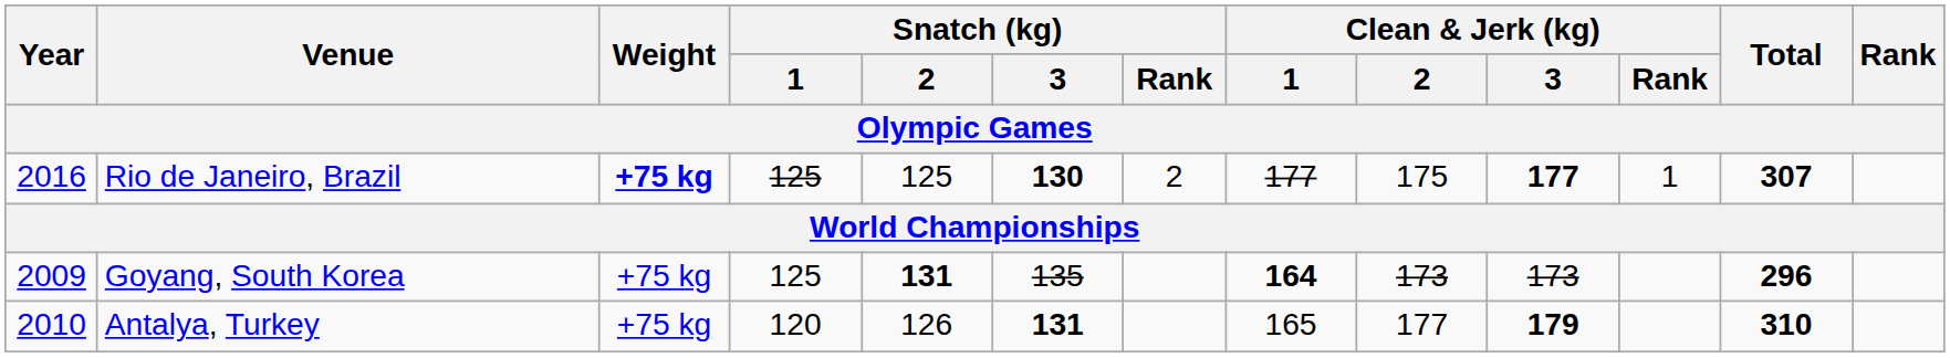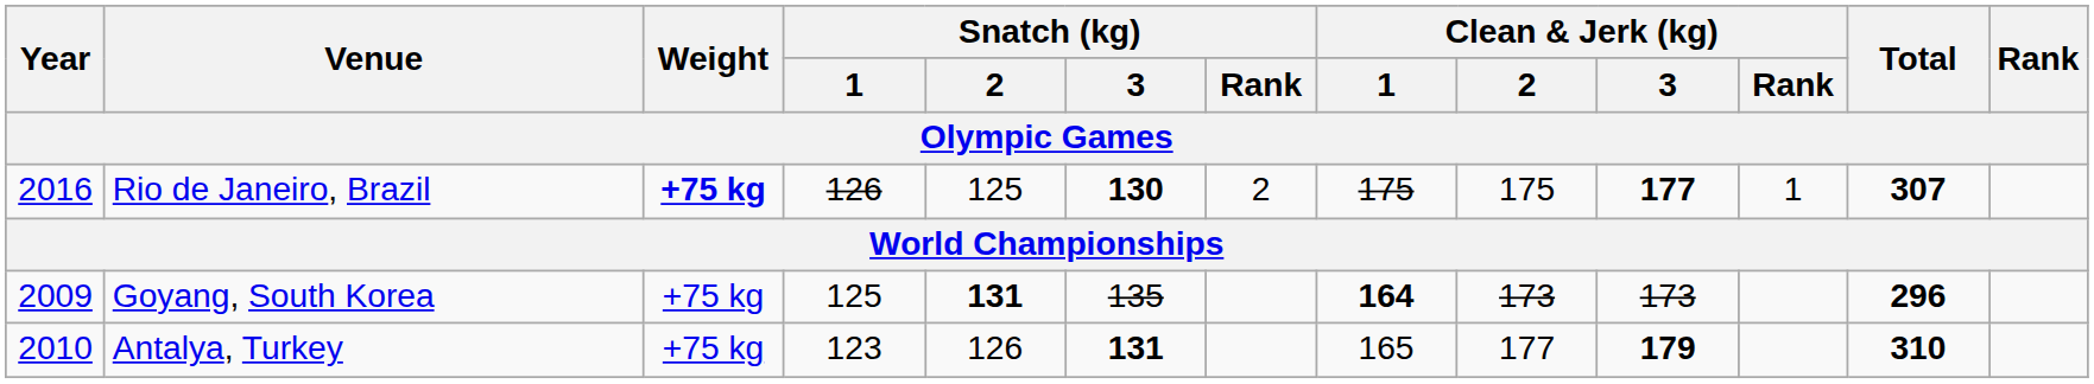Rio de Janeiro, Brazil | Snatch (kg) / 1: 125 -> 126
Rio de Janeiro, Brazil | Clean & Jerk (kg) / 1: 177 -> 175
Antalya, Turkey | Snatch (kg) / 1: 120 -> 123
